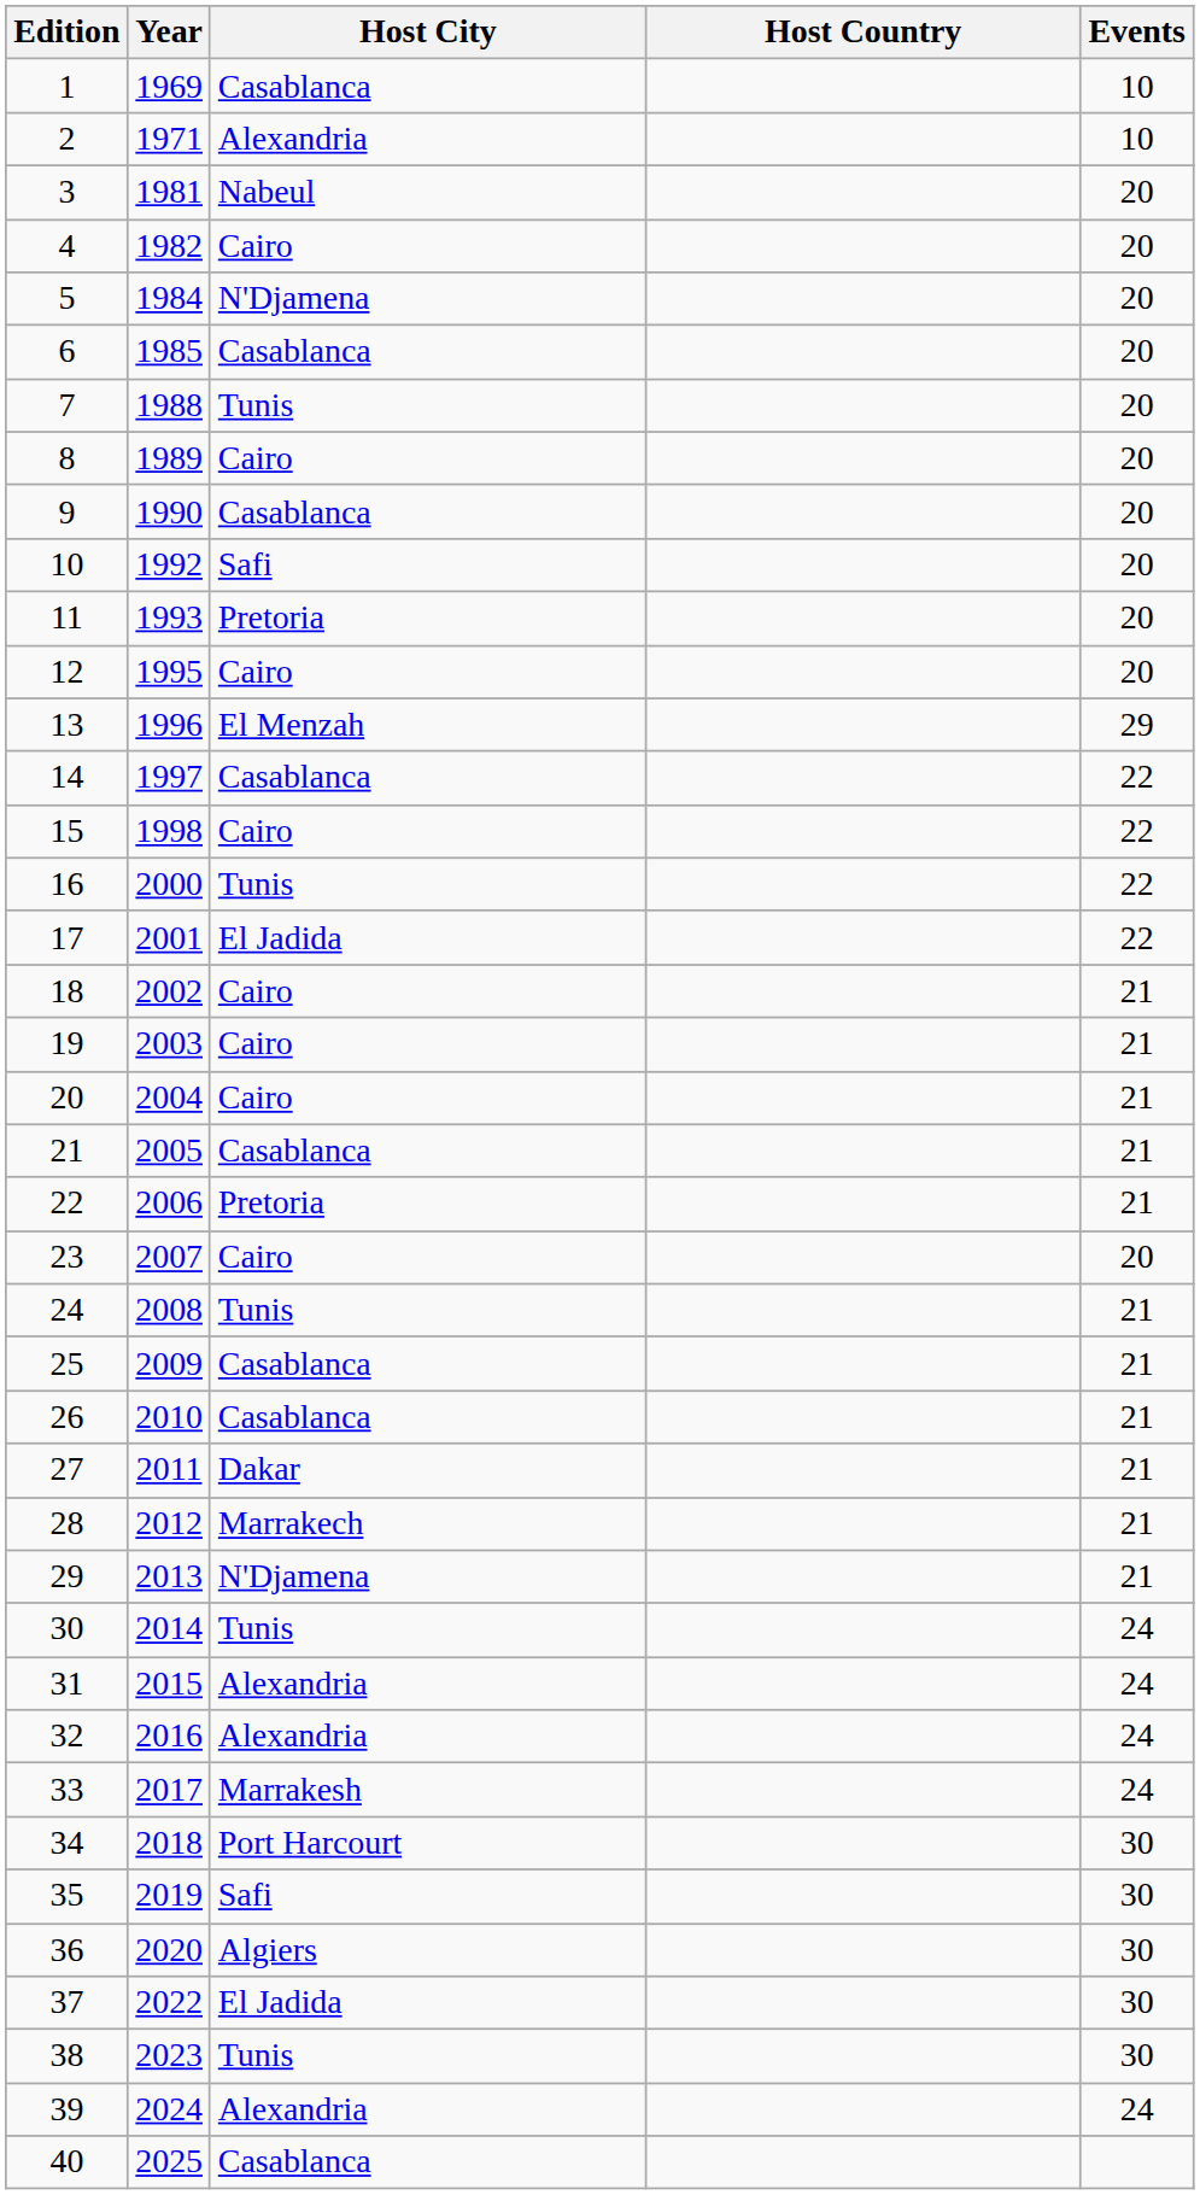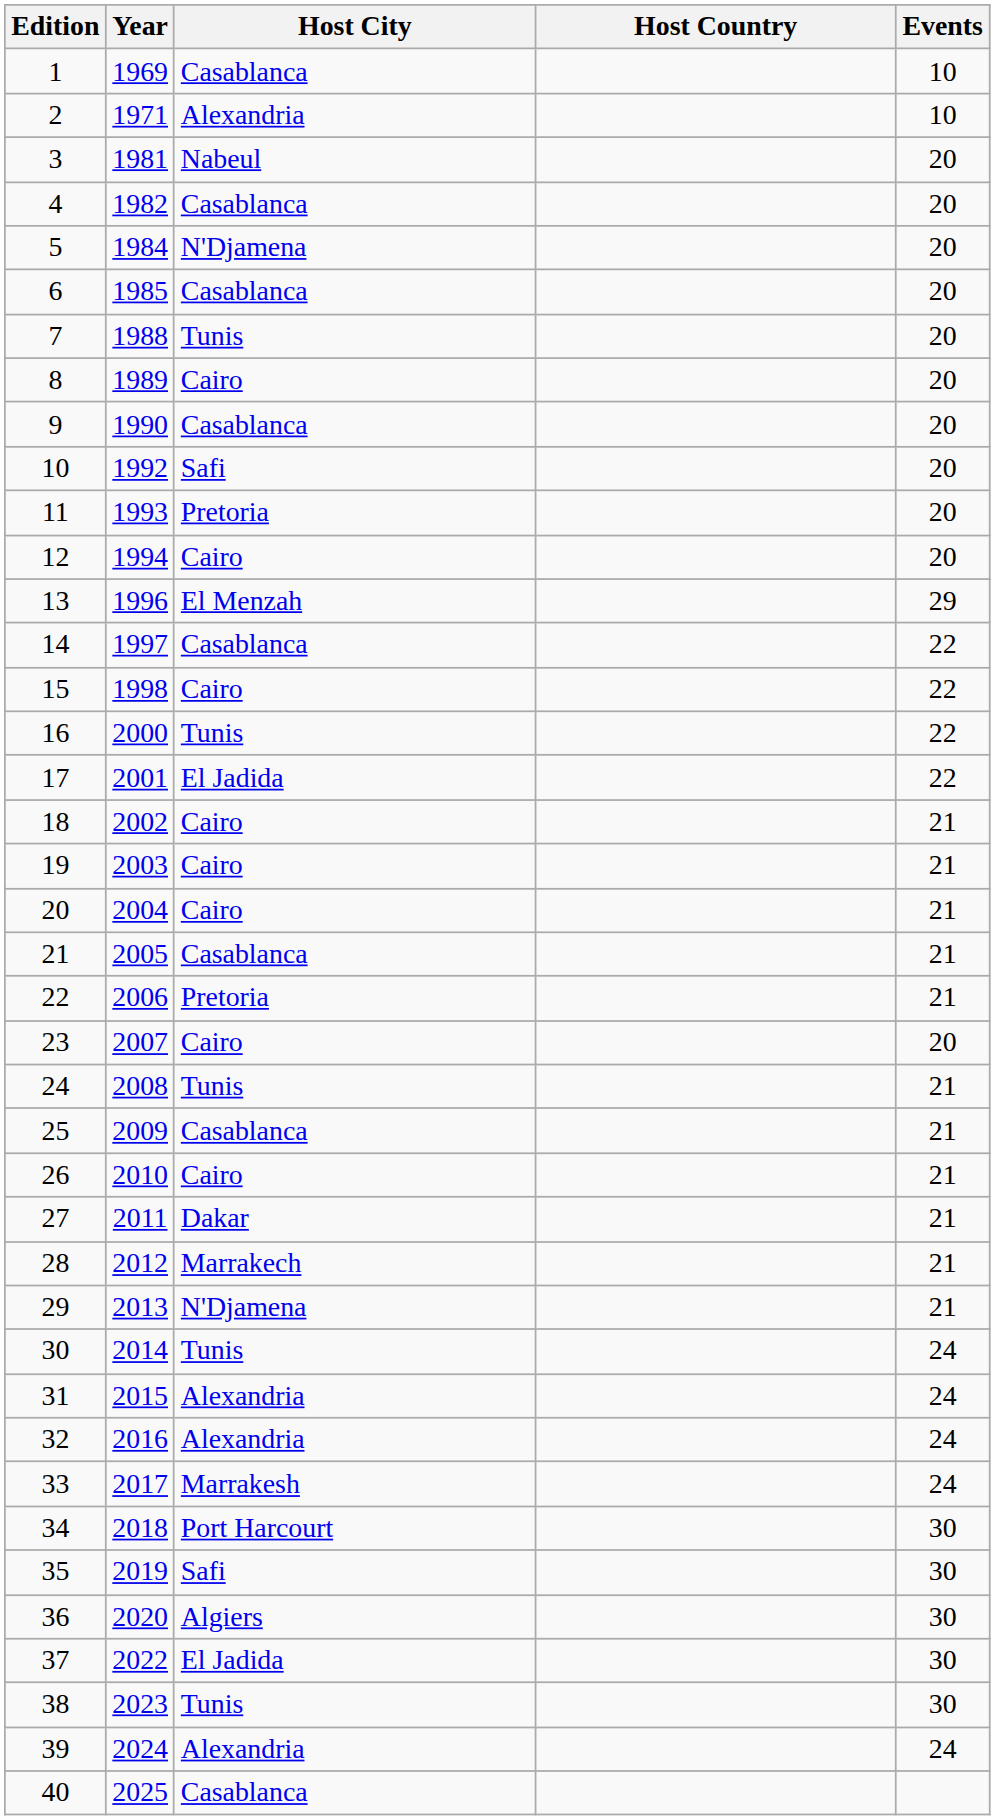4 | Host City: Cairo -> Casablanca
12 | Year: 1995 -> 1994
26 | Host City: Casablanca -> Cairo
